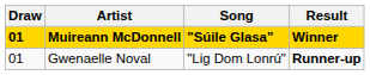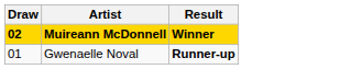- column: Song | "Súile Glasa" | "Lig Dom Lonrú"
Muireann McDonnell | Draw: 01 -> 02
